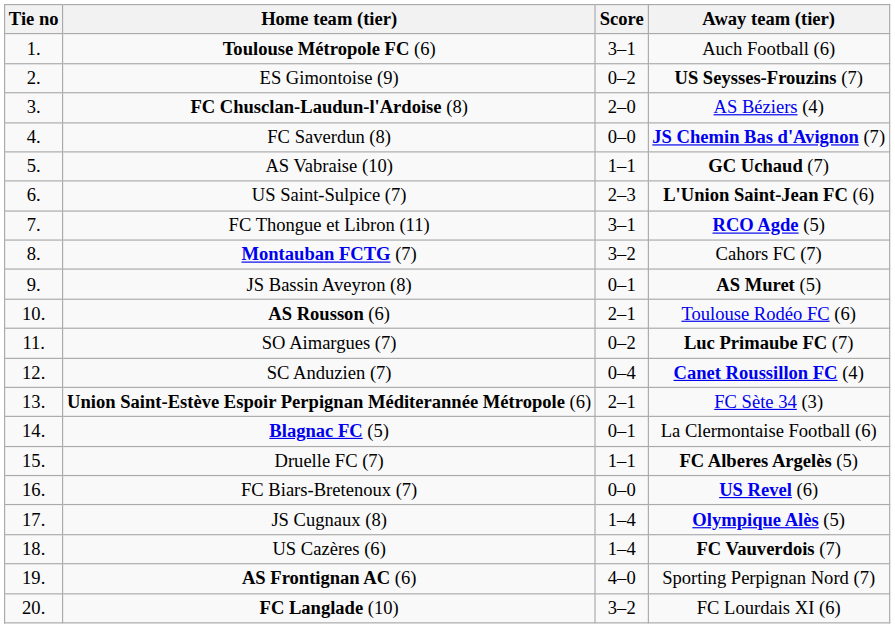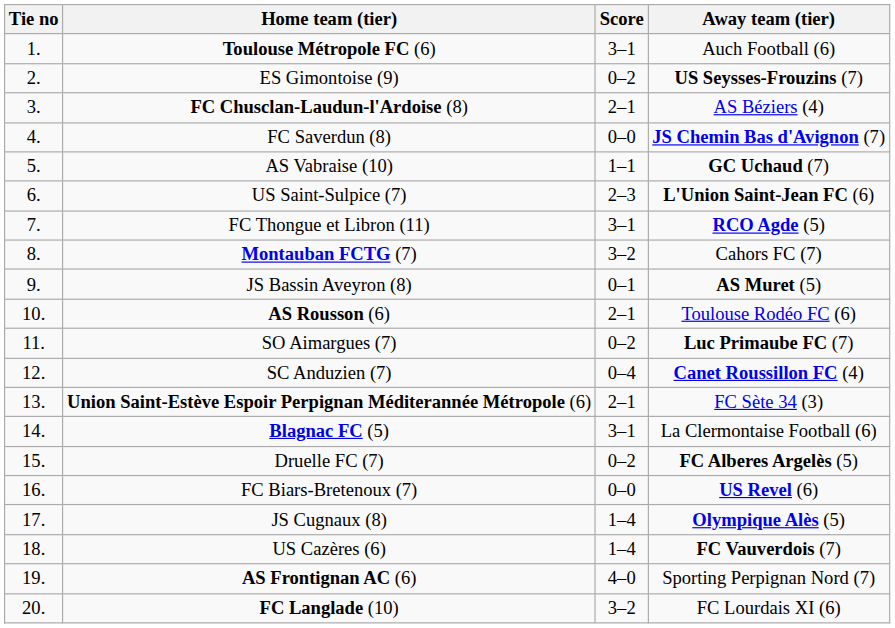FC Chusclan-Laudun-l'Ardoise (8) | Score: 2–0 -> 2–1
Blagnac FC (5) | Score: 0–1 -> 3–1
Druelle FC (7) | Score: 1–1 -> 0–2
